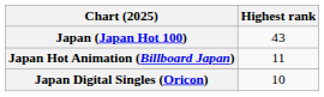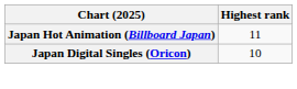- row: Japan (Japan Hot 100) | 43
